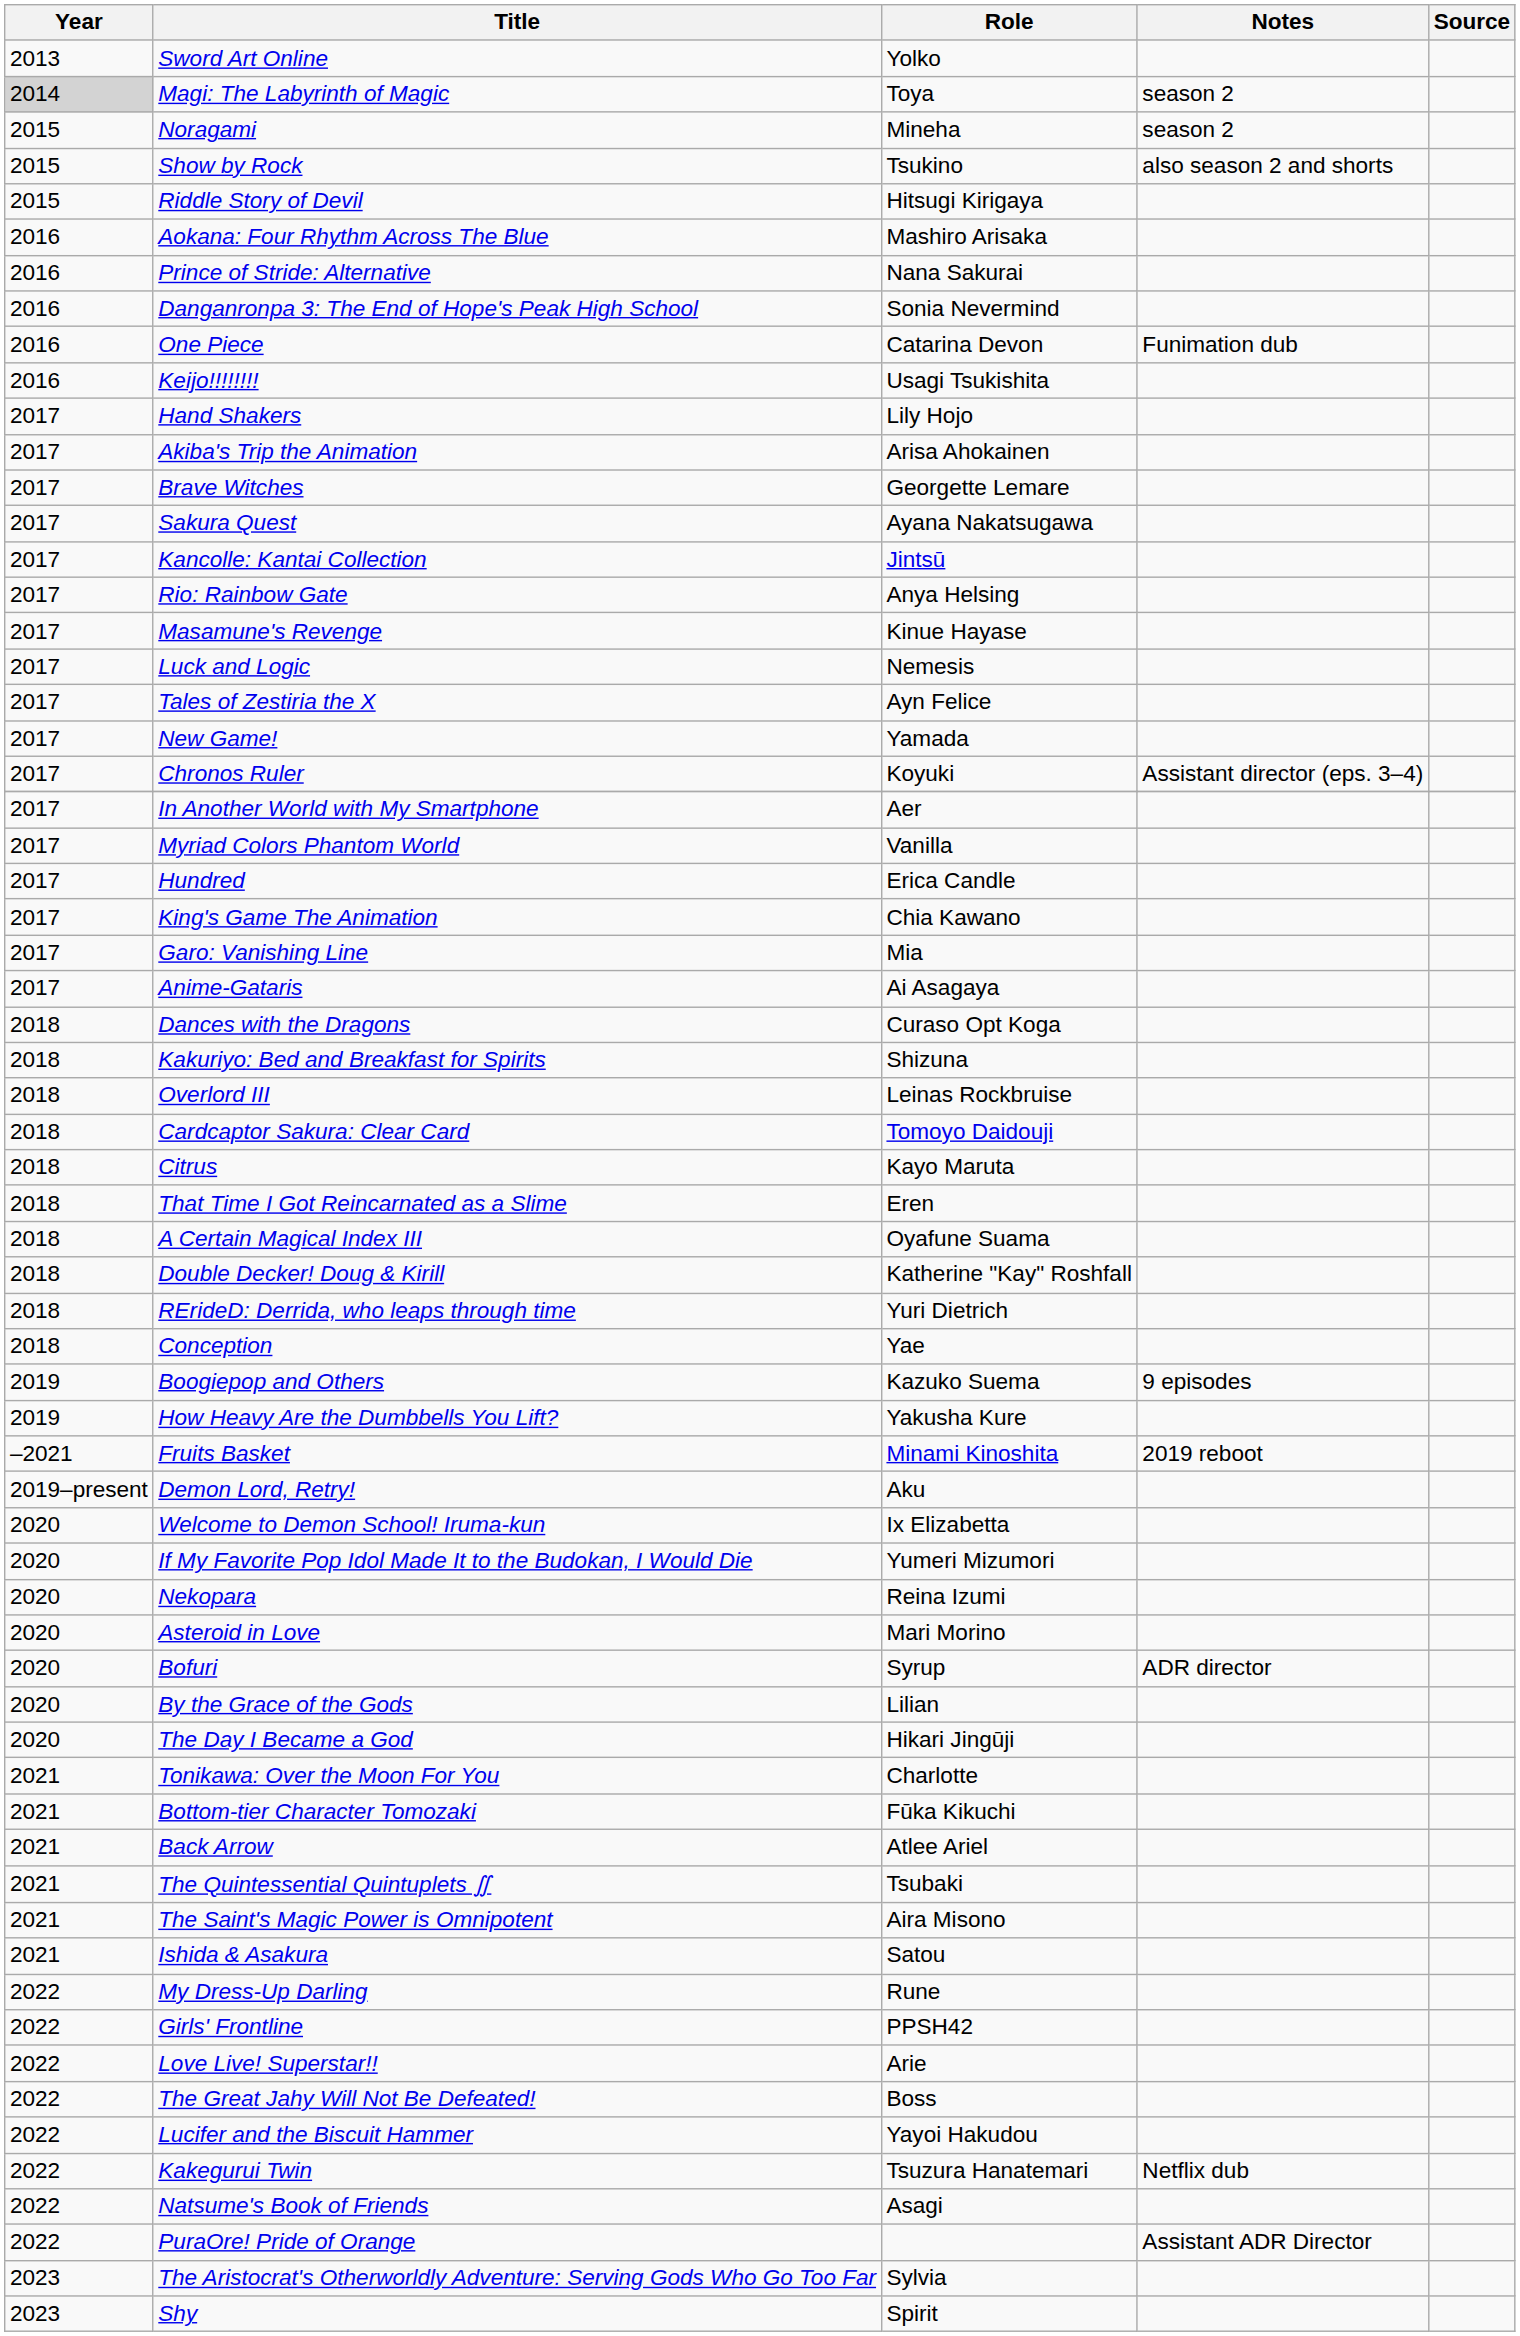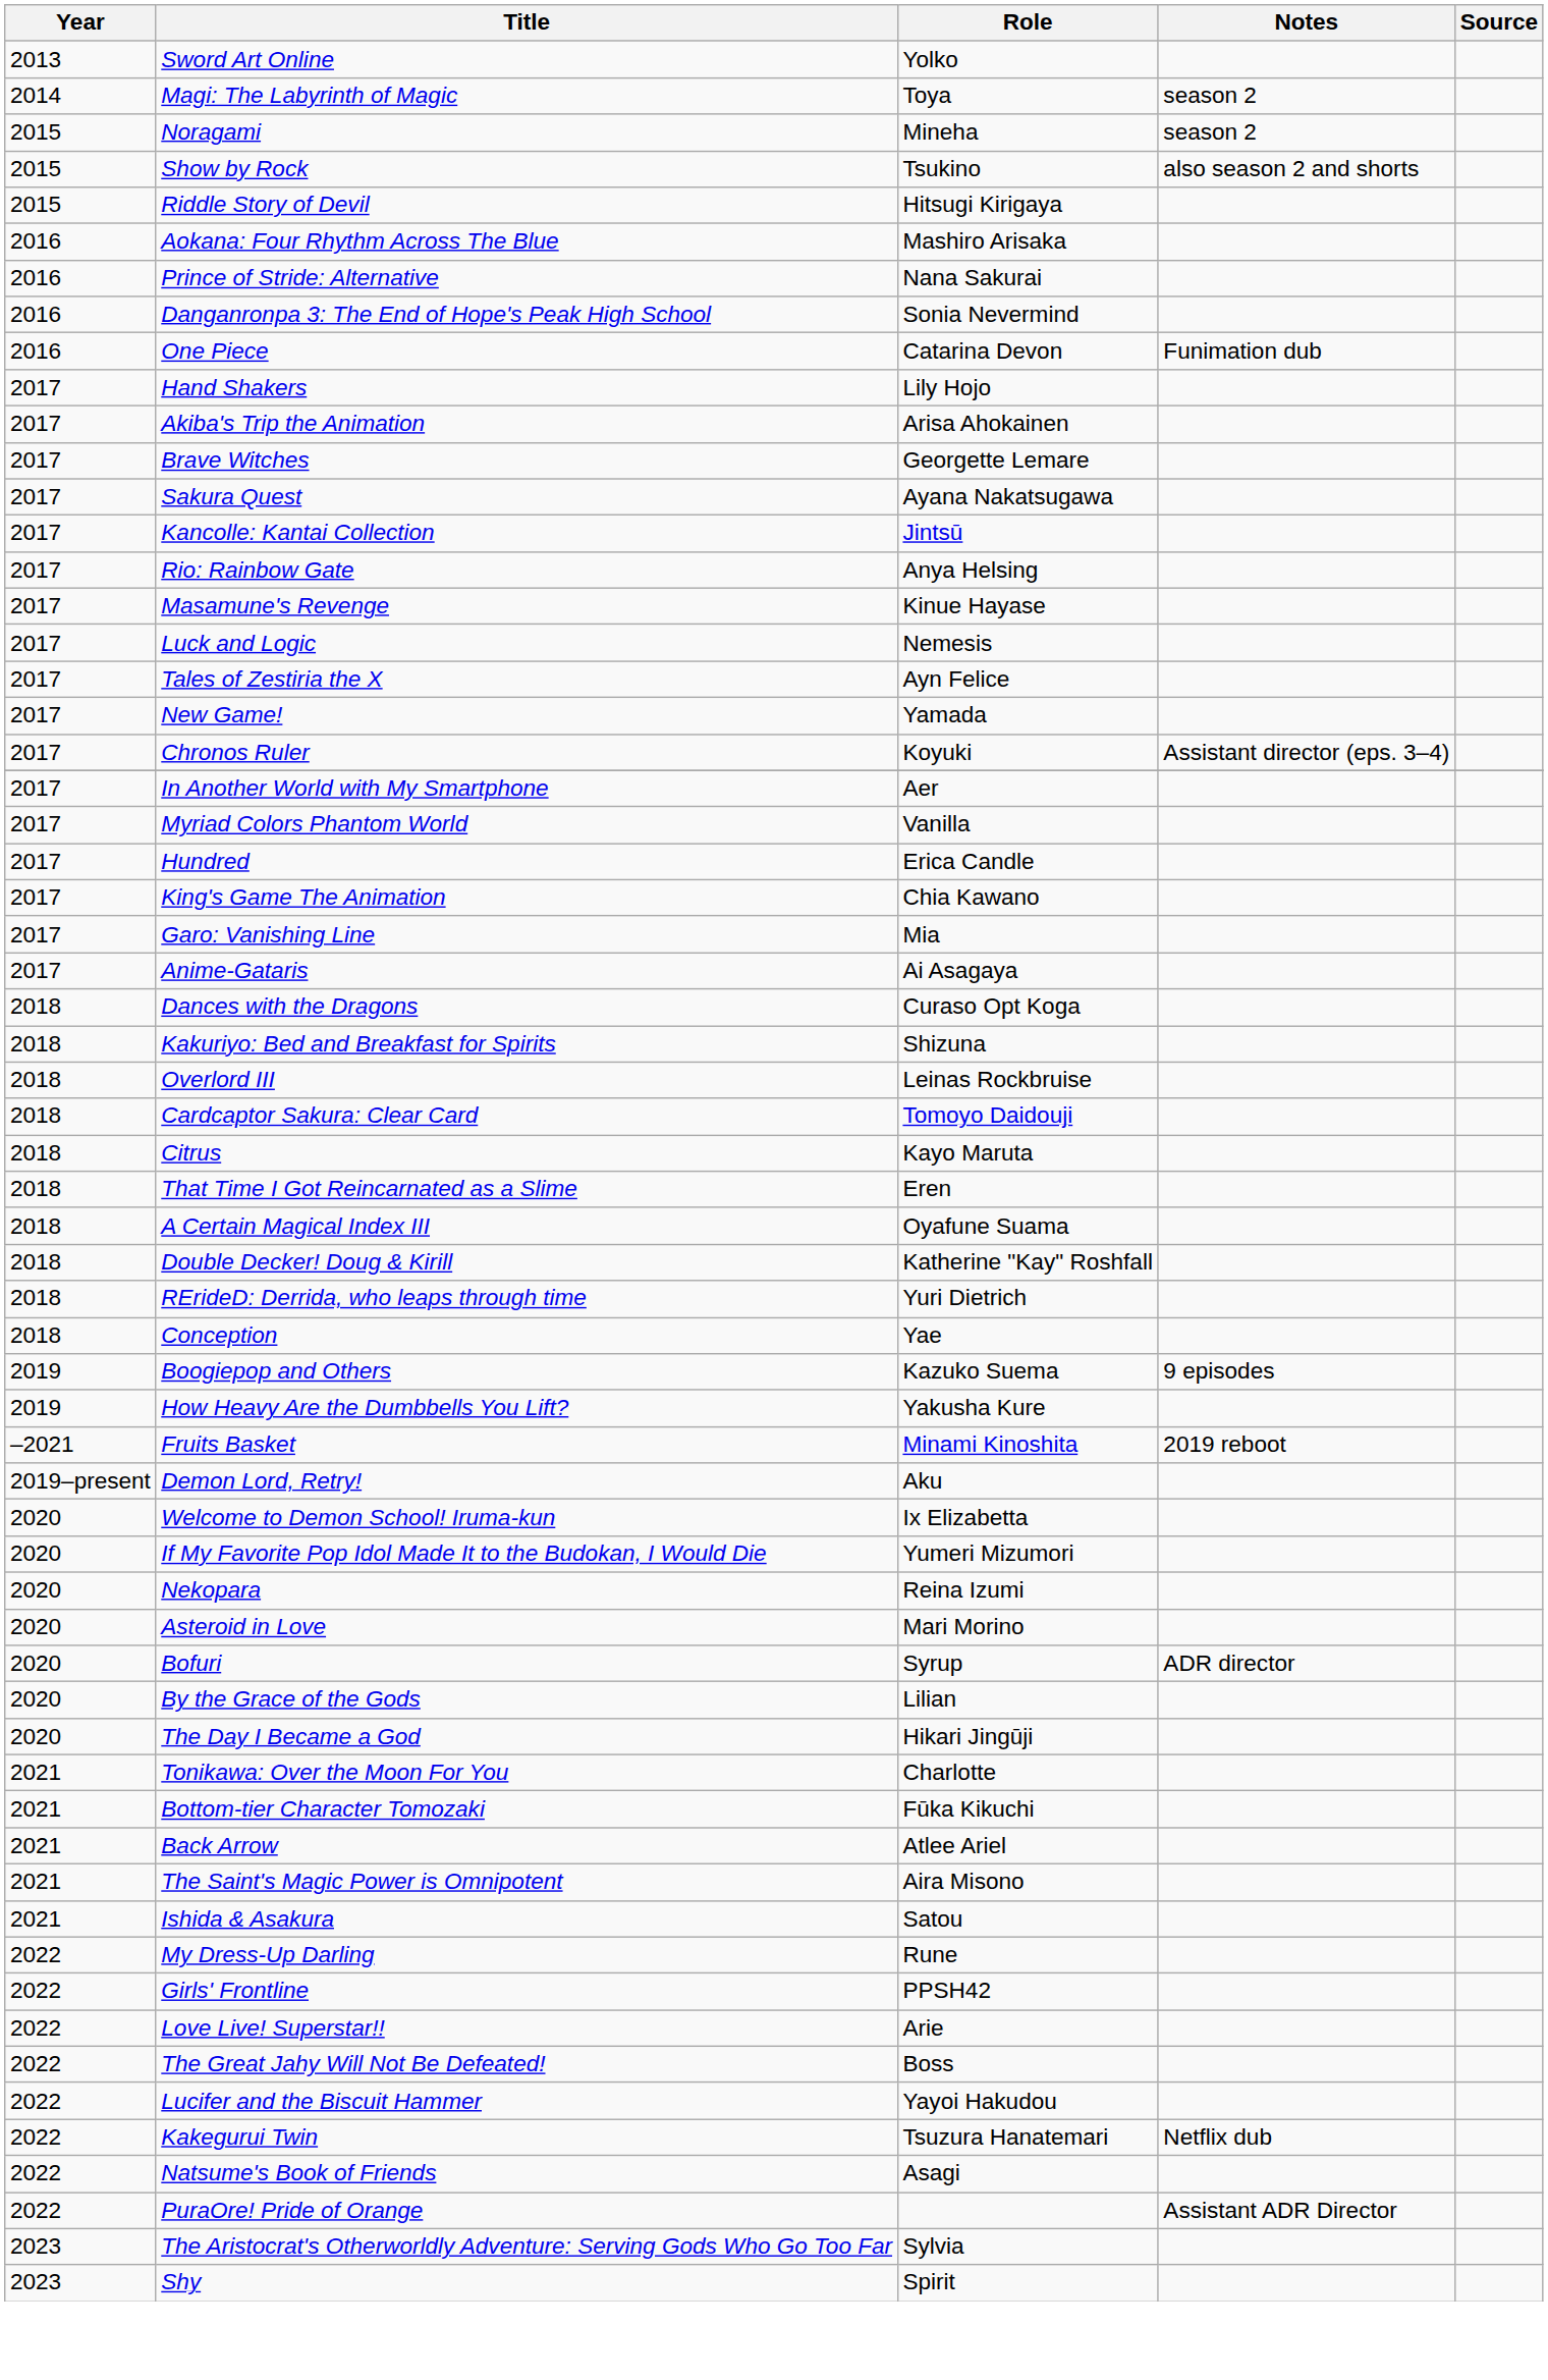Magi: The Labyrinth of Magic | Year: lightgrey background -> no background
- row: 2016 | Keijo!!!!!!!! | Usagi Tsukishita
- row: 2021 | The Quintessential Quintuplets ∬ | Tsubaki
